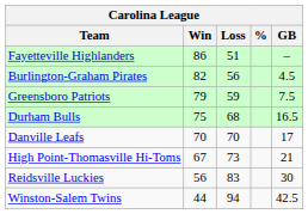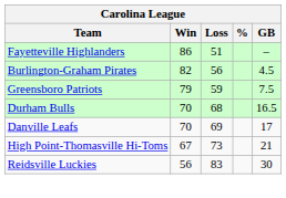Durham Bulls | Win: 75 -> 70
Danville Leafs | Loss: 70 -> 69
- row: Winston-Salem Twins | 44 | 94 | 42.5
